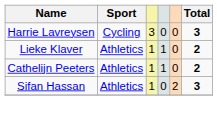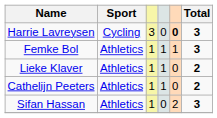Harrie Lavreysen | column 5: normal -> bold
+ row: Femke Bol | Athletics | 1 | 1 | 1 | 3
